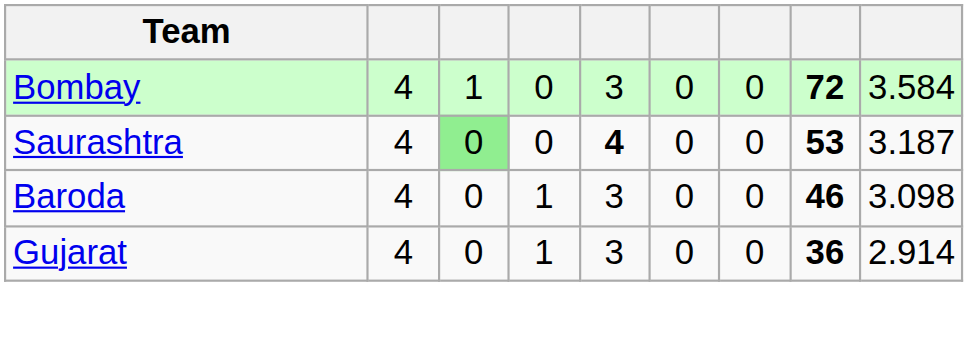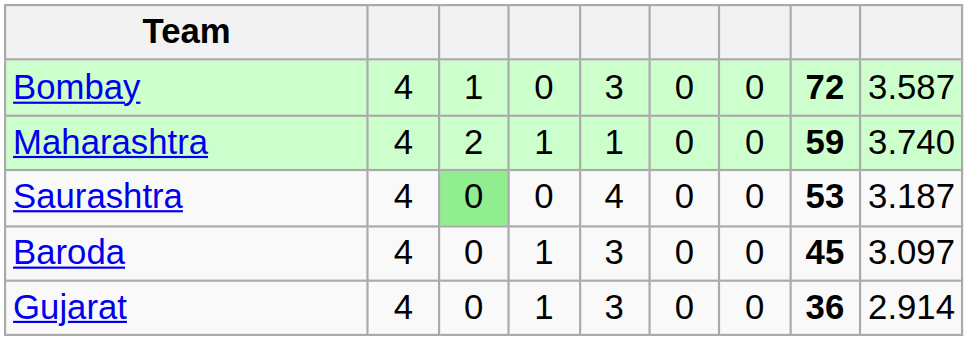Bombay | column 9: 3.584 -> 3.587
+ row: Maharashtra | 4 | 2 | 1 | 1 | 0 | 0 | 59 | 3.740
Saurashtra | column 5: bold -> normal
Baroda | column 8: 46 -> 45
Baroda | column 9: 3.098 -> 3.097
